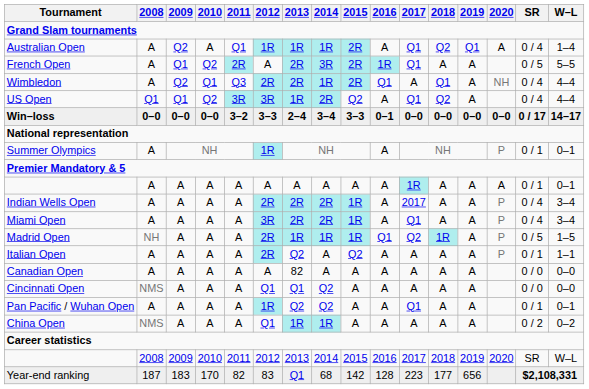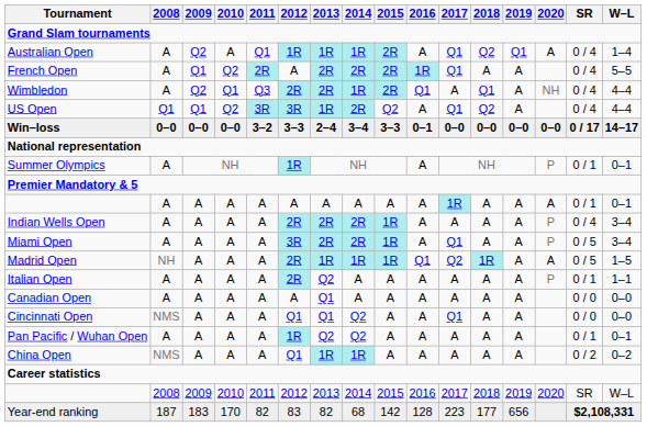French Open | 2014: 3R -> 2R
French Open | SR: 0 / 5 -> 0 / 4
Indian Wells Open | 2017: 2017 -> A
Miami Open | SR: 0 / 4 -> 0 / 5
Madrid Open | 2020: P -> A
Italian Open | 2015: Q2 -> A
Canadian Open | 2013: 82 -> Q1
Cincinnati Open | 2017: A -> Q1
Pan Pacific / Wuhan Open | 2017: Q1 -> A
Year-end ranking | 2013: Q1 -> 82
